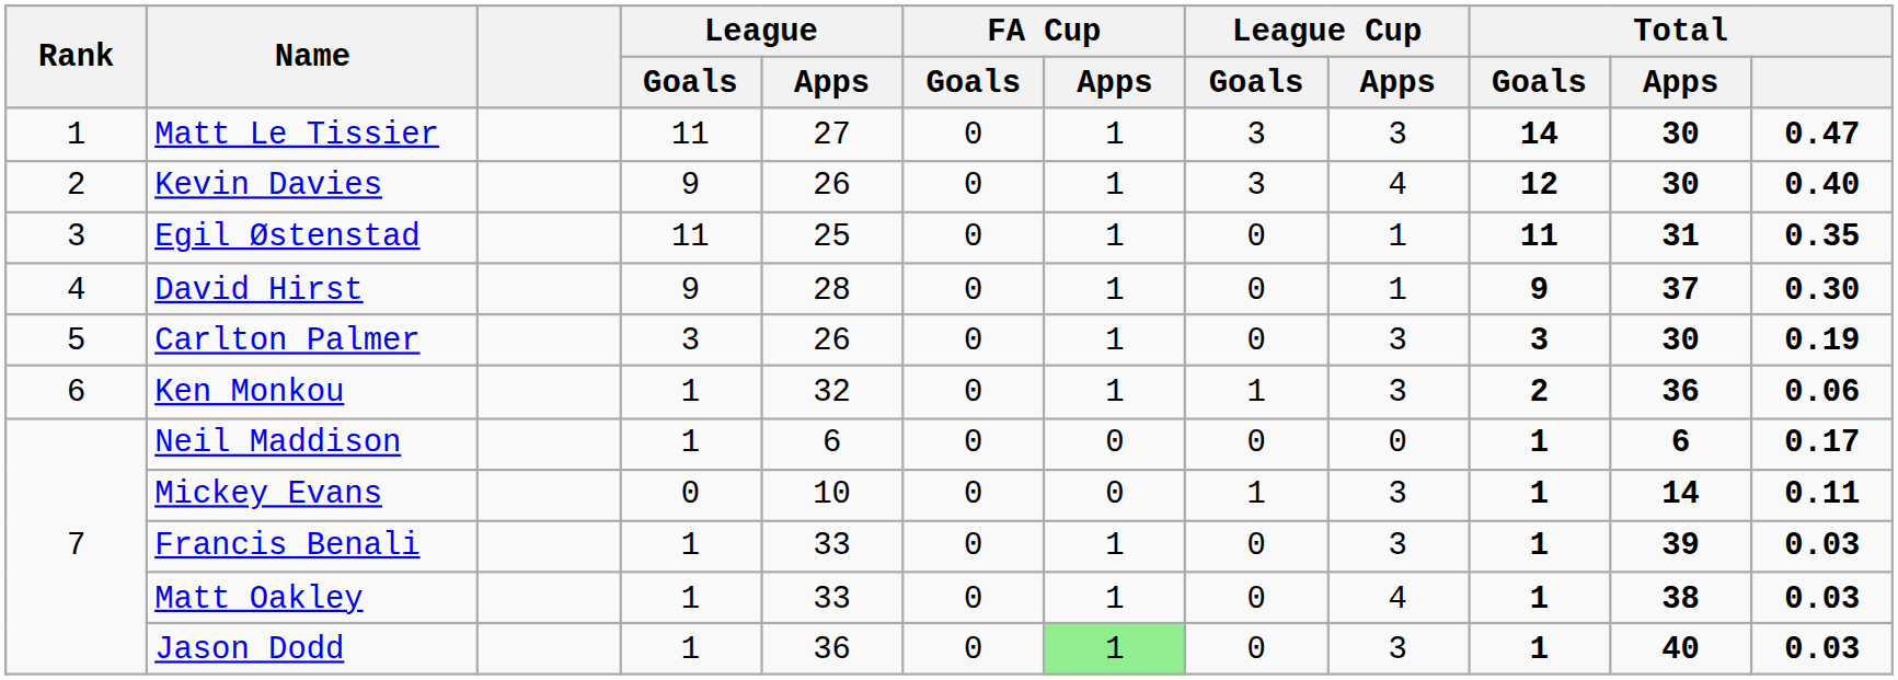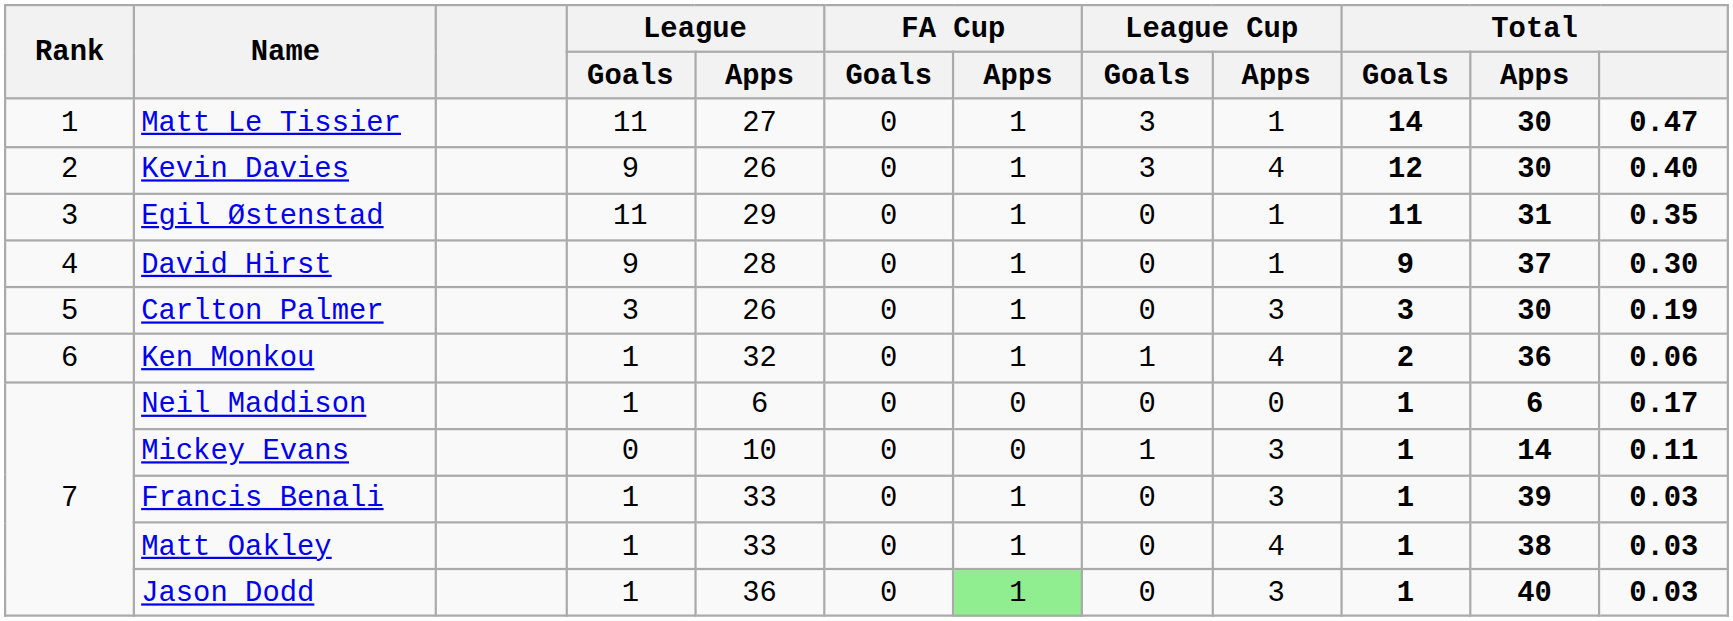Matt Le Tissier | League Cup / Apps: 3 -> 1
Egil Østenstad | League / Apps: 25 -> 29
Ken Monkou | League Cup / Apps: 3 -> 4
